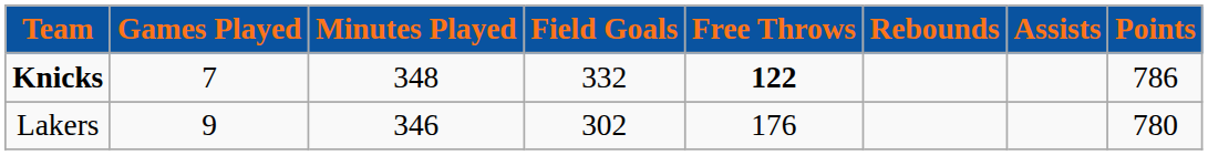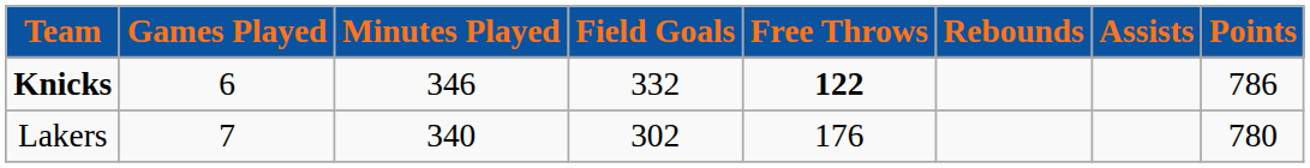Knicks | Games Played: 7 -> 6
Knicks | Minutes Played: 348 -> 346
Lakers | Games Played: 9 -> 7
Lakers | Minutes Played: 346 -> 340
